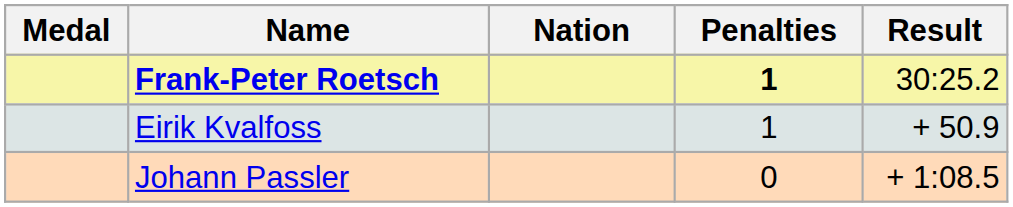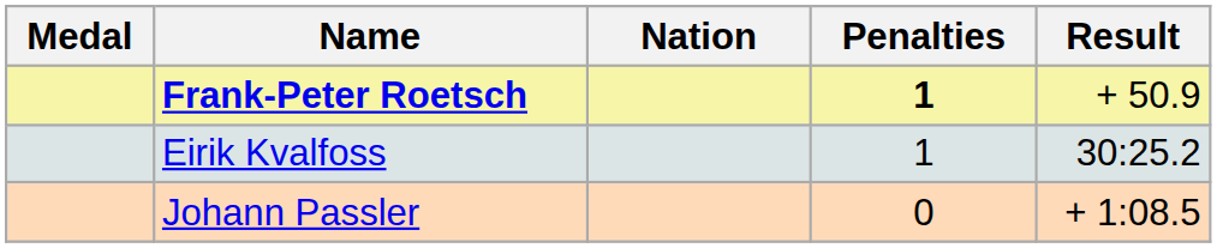Frank-Peter Roetsch | Result: 30:25.2 -> + 50.9
Eirik Kvalfoss | Result: + 50.9 -> 30:25.2
